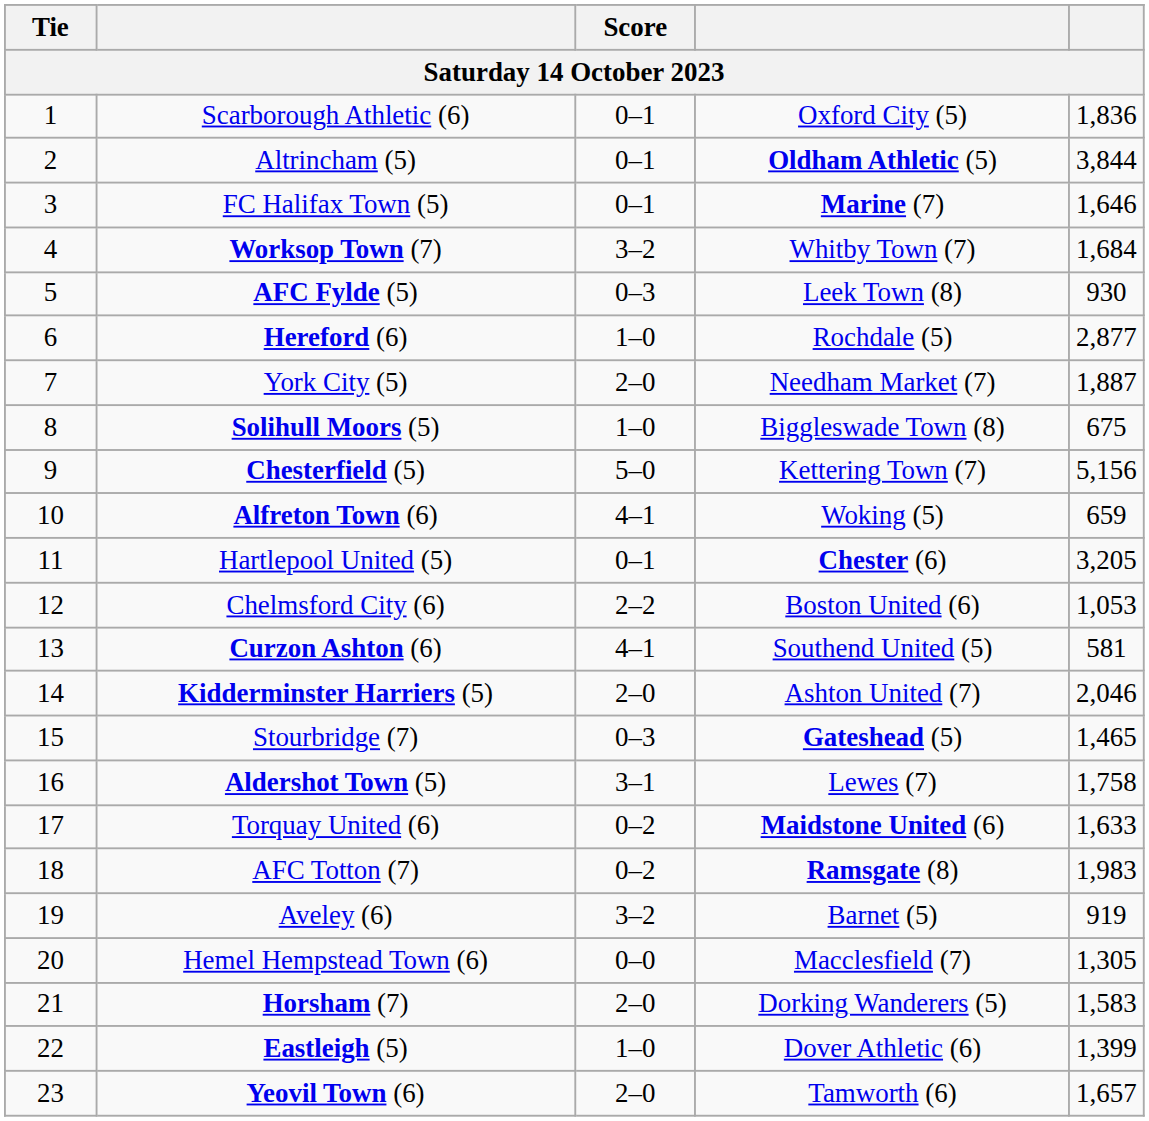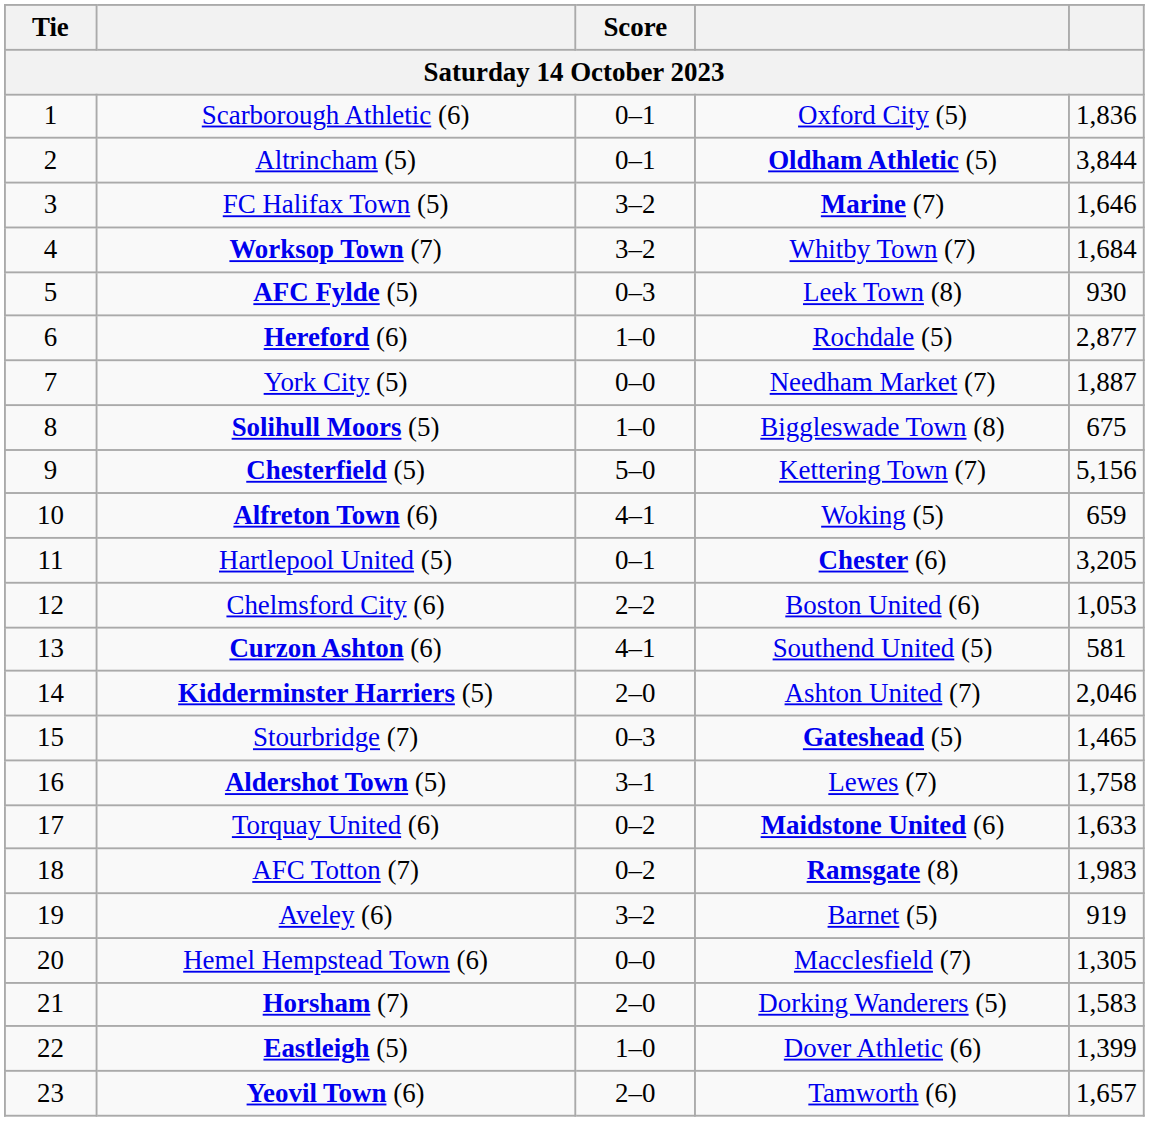FC Halifax Town (5) | Score: 0–1 -> 3–2
York City (5) | Score: 2–0 -> 0–0
